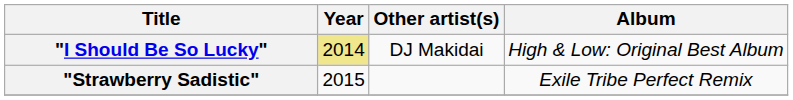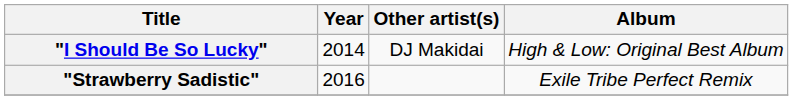"I Should Be So Lucky" | Year: khaki background -> no background
"Strawberry Sadistic" | Year: 2015 -> 2016
